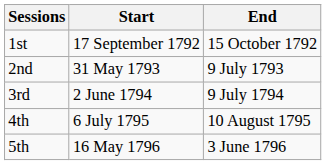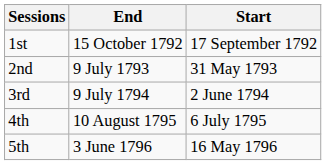columns swapped: Start <-> End
